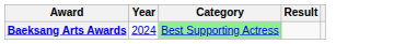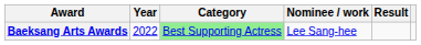+ column: Nominee / work | Lee Sang-hee
Baeksang Arts Awards | Year: 2024 -> 2022
